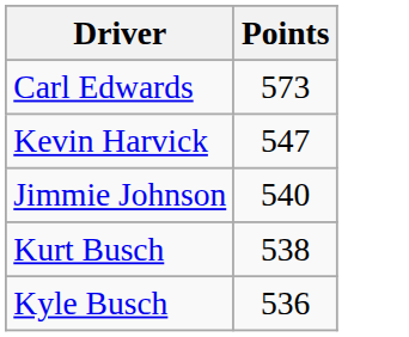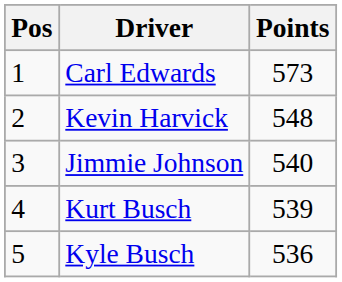+ column: Pos | 1 | 2 | 3 | 4 | 5
Kevin Harvick | Points: 547 -> 548
Kurt Busch | Points: 538 -> 539
